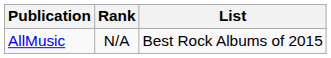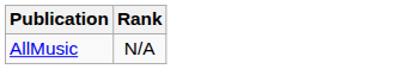- column: List | Best Rock Albums of 2015
